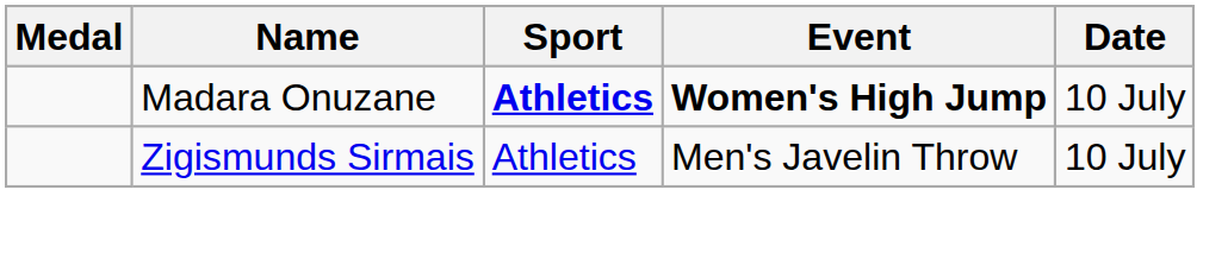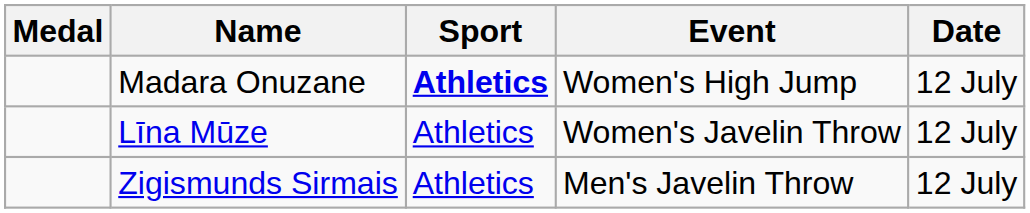Madara Onuzane | Event: bold -> normal
Madara Onuzane | Date: 10 July -> 12 July
+ row: Līna Mūze | Athletics | Women's Javelin Throw | 12 July
Zigismunds Sirmais | Date: 10 July -> 12 July
